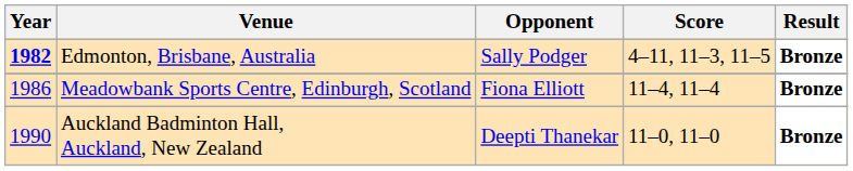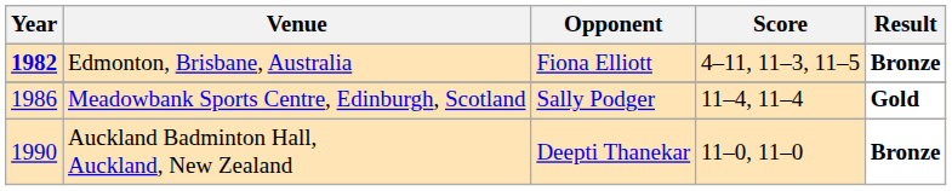Edmonton, Brisbane, Australia | Opponent: Sally Podger -> Fiona Elliott
Meadowbank Sports Centre, Edinburgh, Scotland | Opponent: Fiona Elliott -> Sally Podger
Meadowbank Sports Centre, Edinburgh, Scotland | Result: Bronze -> Gold
